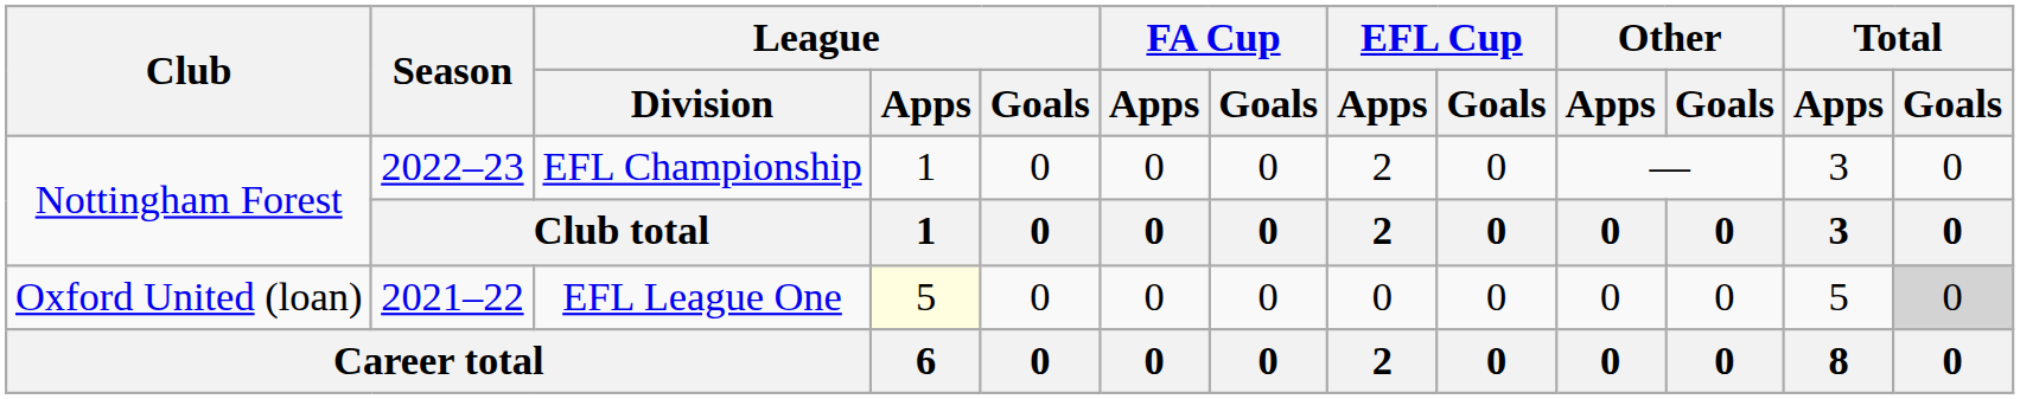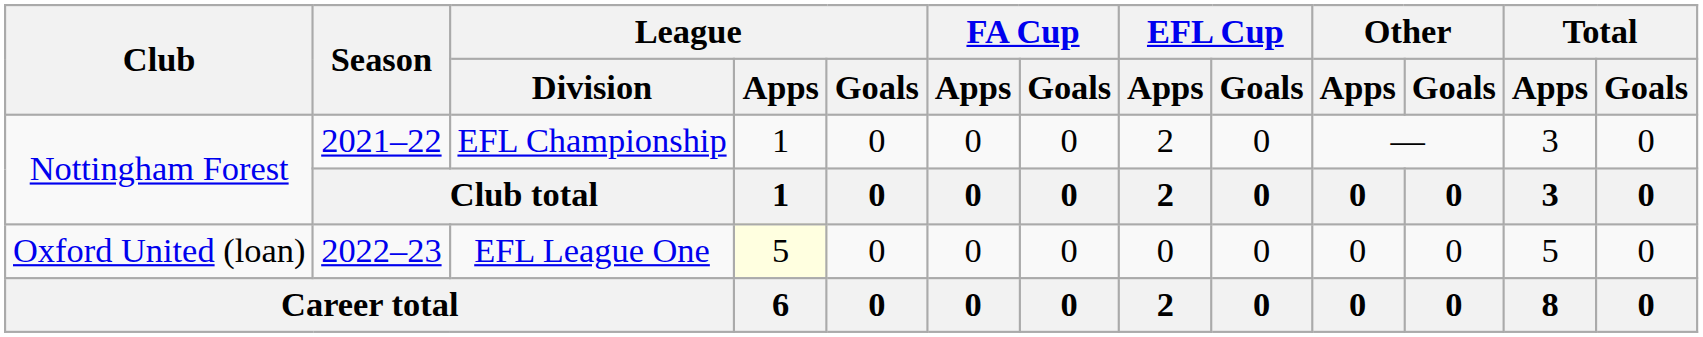Nottingham Forest / EFL Championship | Season: 2022–23 -> 2021–22
Oxford United (loan) | Season: 2021–22 -> 2022–23
Oxford United (loan) | Total / Goals: lightgrey background -> no background
